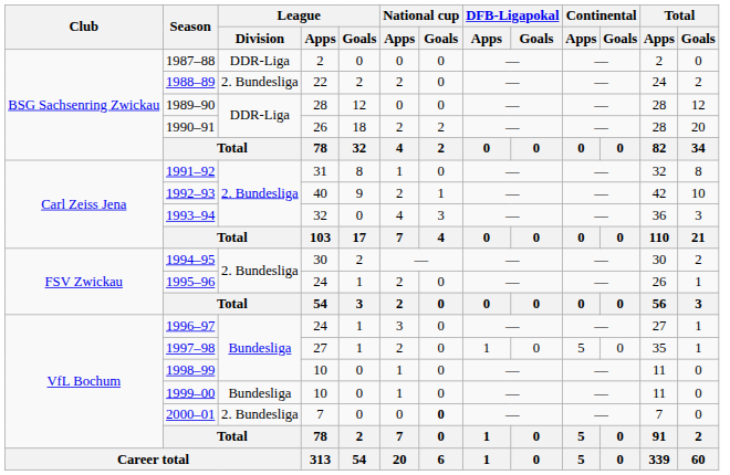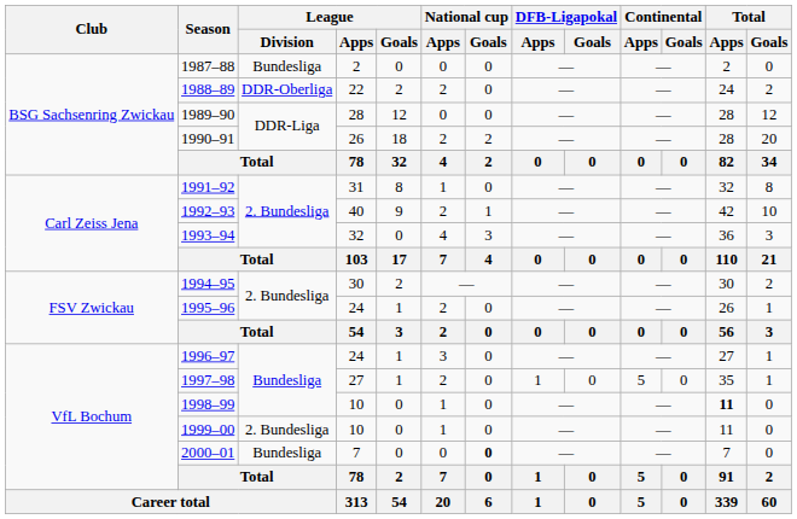1987–88 | League / Division: DDR-Liga -> Bundesliga
1988–89 | League / Division: 2. Bundesliga -> DDR-Oberliga
1998–99 | Total / Apps: normal -> bold
1999–00 | League / Division: Bundesliga -> 2. Bundesliga
2000–01 | League / Division: 2. Bundesliga -> Bundesliga
